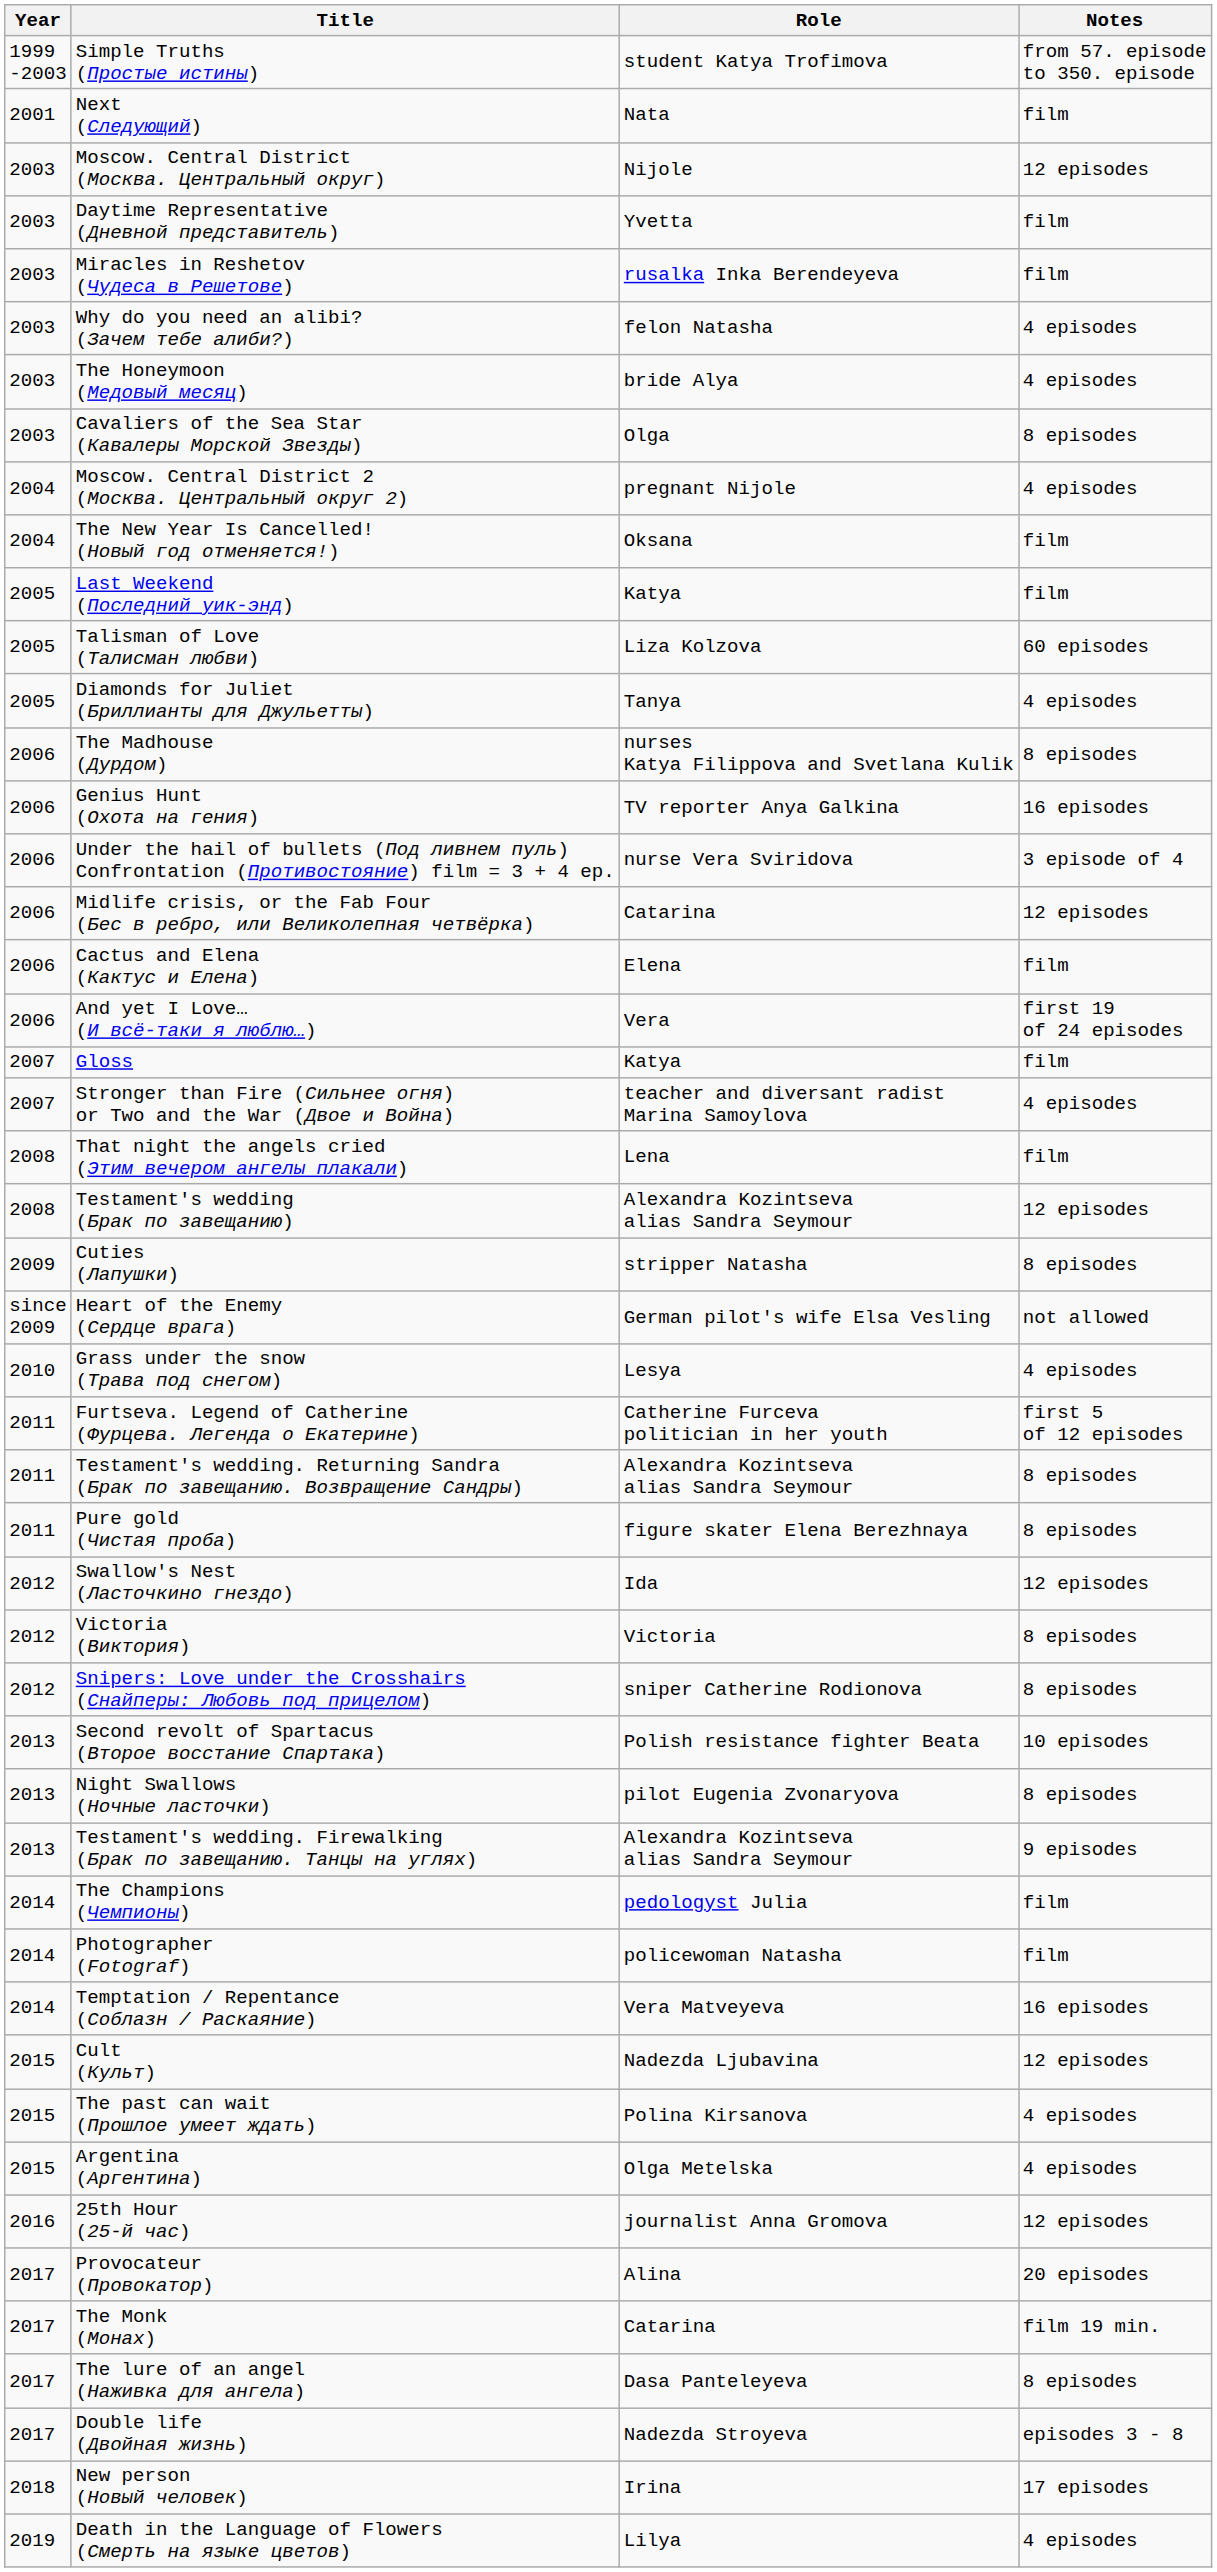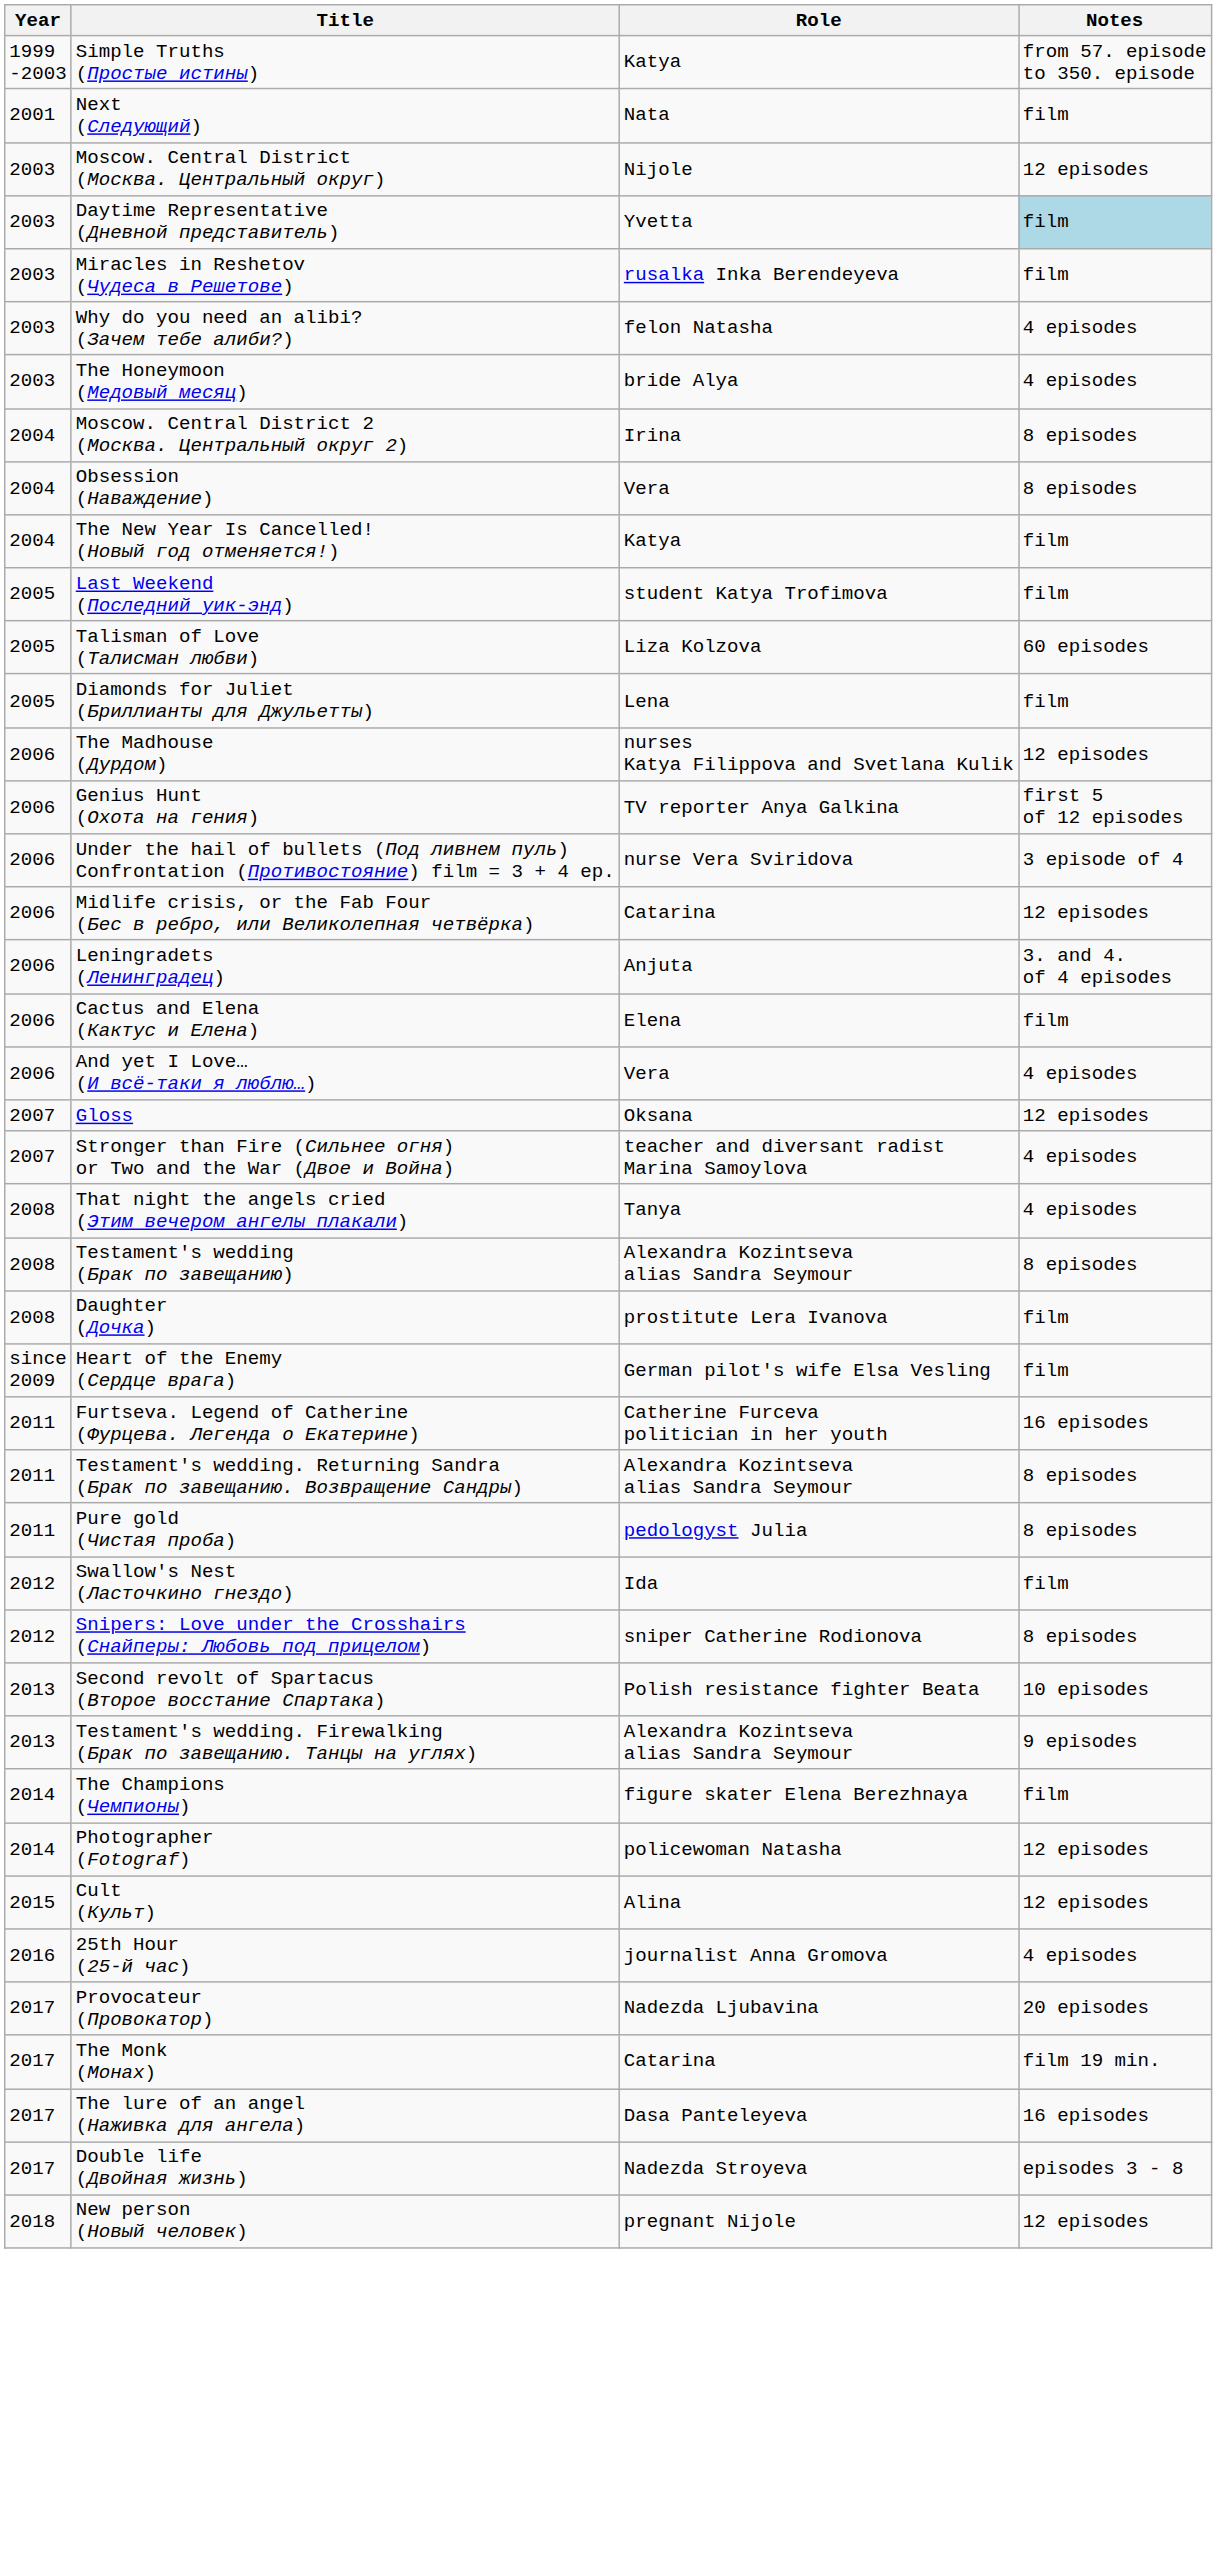Simple Truths (Простые истины) | Role: student Katya Trofimova -> Katya
Daytime Representative (Дневной представитель) | Notes: no background -> lightblue background
- row: 2003 | Cavaliers of the Sea Star (Кавалеры Морской Звезды) | Olga | 8 episodes
Moscow. Central District 2 (Москва. Центральный округ 2) | Role: pregnant Nijole -> Irina
Moscow. Central District 2 (Москва. Центральный округ 2) | Notes: 4 episodes -> 8 episodes
+ row: 2004 | Obsession (Наваждение) | Vera | 8 episodes
The New Year Is Cancelled! (Новый год отменяется!) | Role: Oksana -> Katya
Last Weekend (Последний уик-энд) | Role: Katya -> student Katya Trofimova
Diamonds for Juliet (Бриллианты для Джульетты) | Role: Tanya -> Lena
Diamonds for Juliet (Бриллианты для Джульетты) | Notes: 4 episodes -> film
The Madhouse (Дурдом) | Notes: 8 episodes -> 12 episodes
Genius Hunt (Охота на гения) | Notes: 16 episodes -> first 5 of 12 episodes
+ row: 2006 | Leningradets (Ленинградец) | Anjuta | 3. and 4. of 4 episodes
And yet I Love… (И всё-таки я люблю…) | Notes: first 19 of 24 episodes -> 4 episodes
Gloss | Role: Katya -> Oksana
Gloss | Notes: film -> 12 episodes
That night the angels cried (Этим вечером ангелы плакали) | Role: Lena -> Tanya
That night the angels cried (Этим вечером ангелы плакали) | Notes: film -> 4 episodes
Testament's wedding (Брак по завещанию) | Notes: 12 episodes -> 8 episodes
+ row: 2008 | Daughter (Дочка) | prostitute Lera Ivanova | film
- row: 2009 | Cuties (Лапушки) | stripper Natasha | 8 episodes
Heart of the Enemy (Сердце врага) | Notes: not allowed -> film
- row: 2010 | Grass under the snow (Трава под снегом) | Lesya | 4 episodes
Furtseva. Legend of Catherine (Фурцева. Легенда о Екатерине) | Notes: first 5 of 12 episodes -> 16 episodes
Pure gold (Чистая проба) | Role: figure skater Elena Berezhnaya -> pedologyst Julia
Swallow's Nest (Ласточкино гнездо) | Notes: 12 episodes -> film
- row: 2012 | Victoria (Виктория) | Victoria | 8 episodes
- row: 2013 | Night Swallows (Ночные ласточки) | pilot Eugenia Zvonaryova | 8 episodes
The Champions (Чемпионы) | Role: pedologyst Julia -> figure skater Elena Berezhnaya
Photographer (Fotograf) | Notes: film -> 12 episodes
- row: 2014 | Temptation / Repentance (Соблазн / Раскаяние) | Vera Matveyeva | 16 episodes
Cult (Культ) | Role: Nadezda Ljubavina -> Alina
- row: 2015 | The past can wait (Прошлое умеет ждать) | Polina Kirsanova | 4 episodes
- row: 2015 | Argentina (Аргентина) | Olga Metelska | 4 episodes
25th Hour (25-й час) | Notes: 12 episodes -> 4 episodes
Provocateur (Провокатор) | Role: Alina -> Nadezda Ljubavina
The lure of an angel (Наживка для ангела) | Notes: 8 episodes -> 16 episodes
New person (Новый человек) | Role: Irina -> pregnant Nijole
New person (Новый человек) | Notes: 17 episodes -> 12 episodes
- row: 2019 | Death in the Language of Flowers (Смерть на языке цветов) | Lilya | 4 episodes
